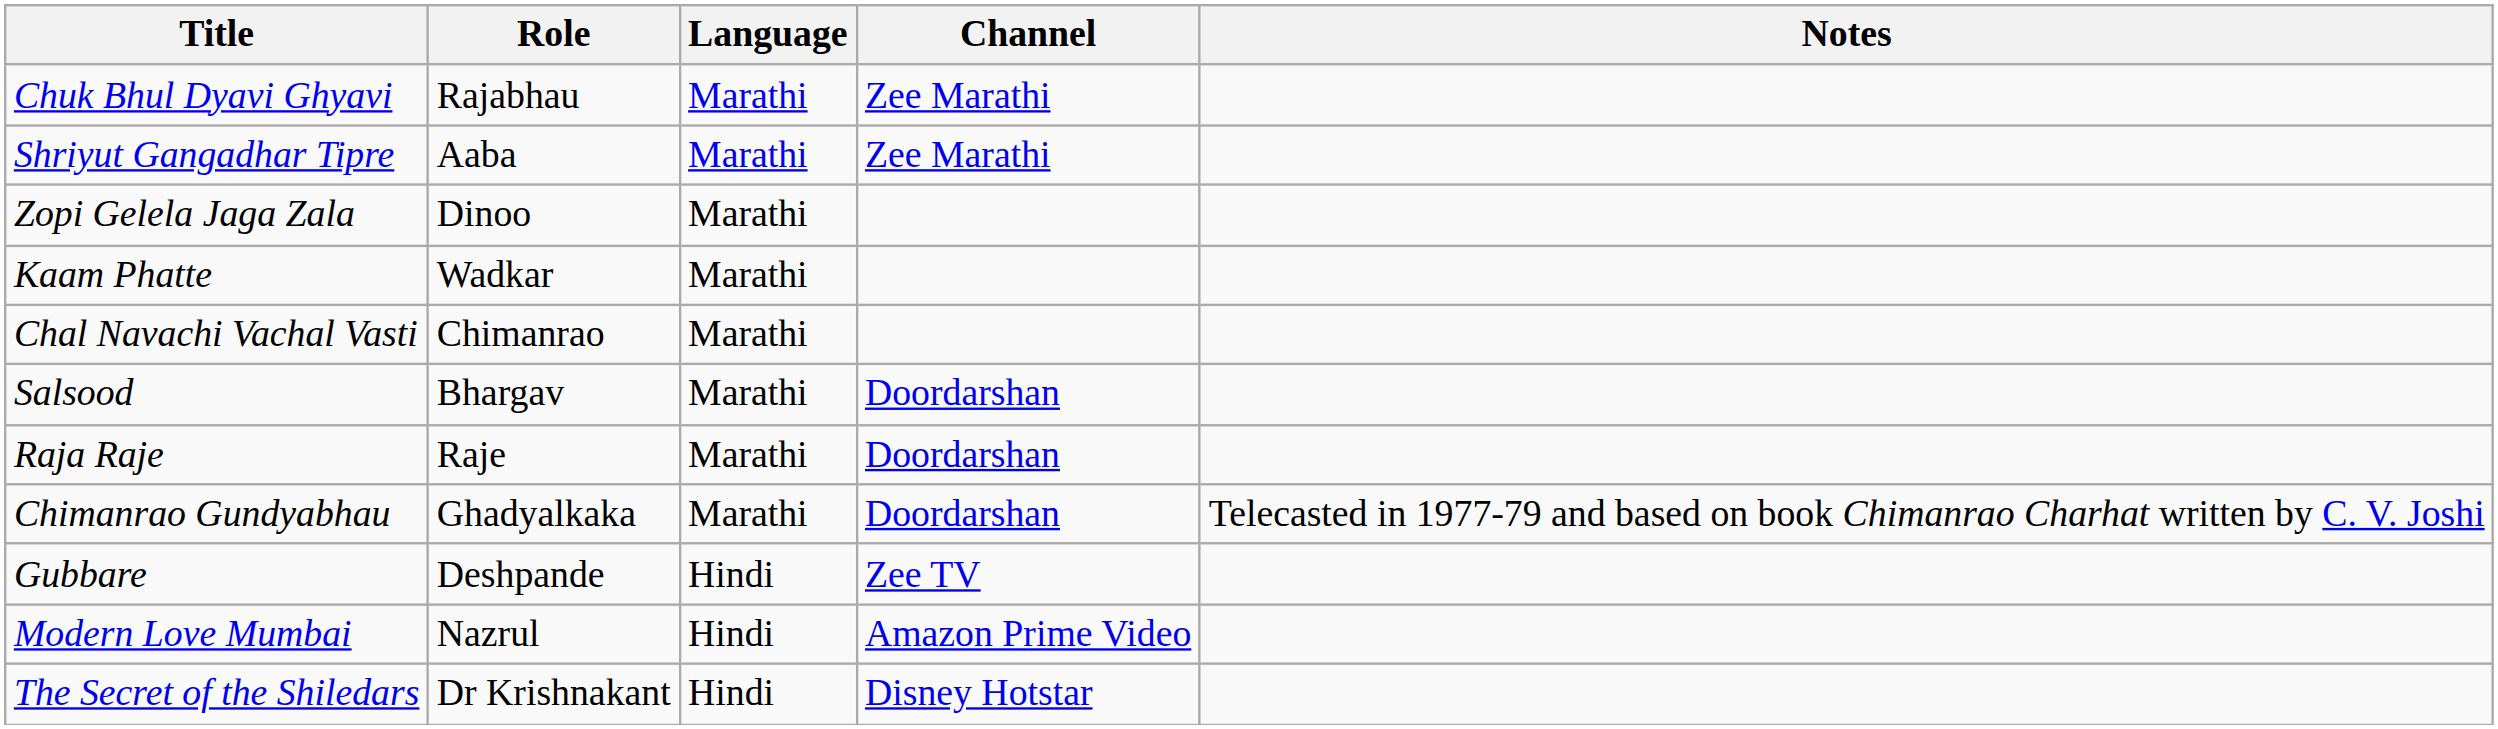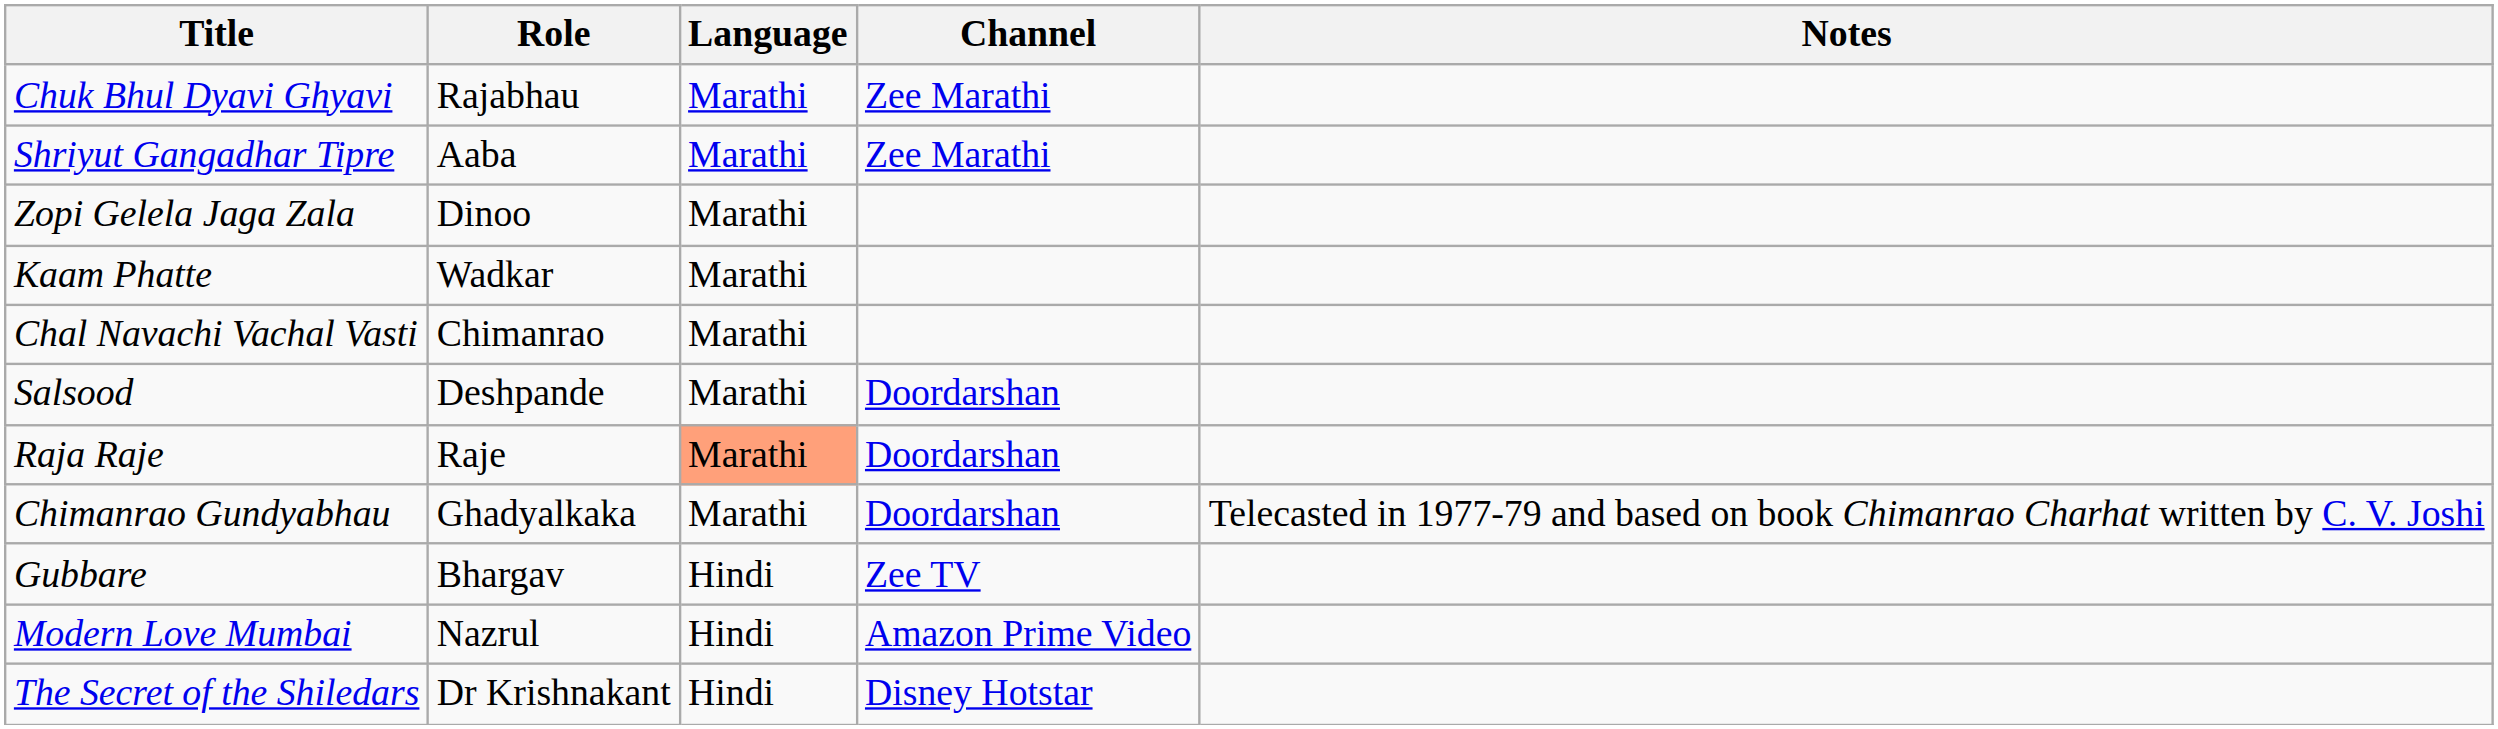Salsood | Role: Bhargav -> Deshpande
Raja Raje | Language: no background -> lightsalmon background
Gubbare | Role: Deshpande -> Bhargav
